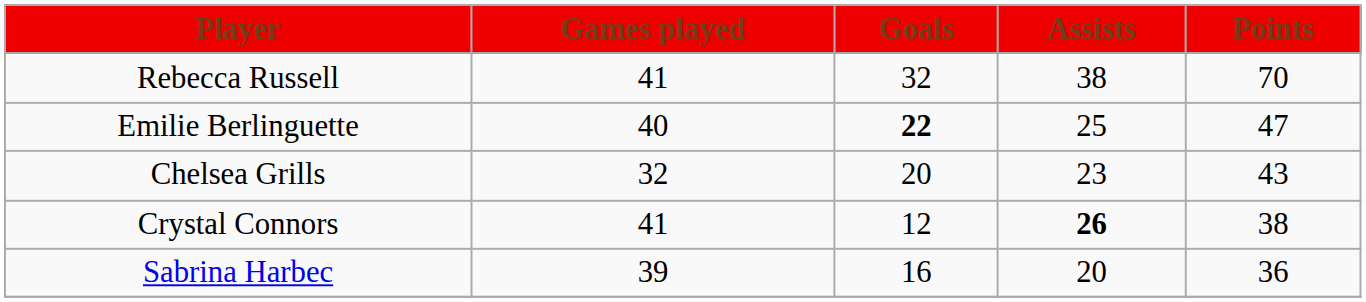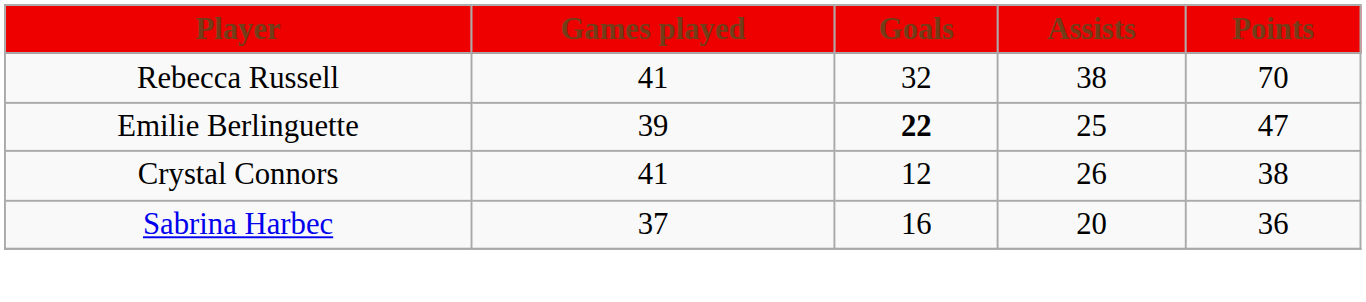Emilie Berlinguette | Games played: 40 -> 39
- row: Chelsea Grills | 32 | 20 | 23 | 43
Crystal Connors | Assists: bold -> normal
Sabrina Harbec | Games played: 39 -> 37
